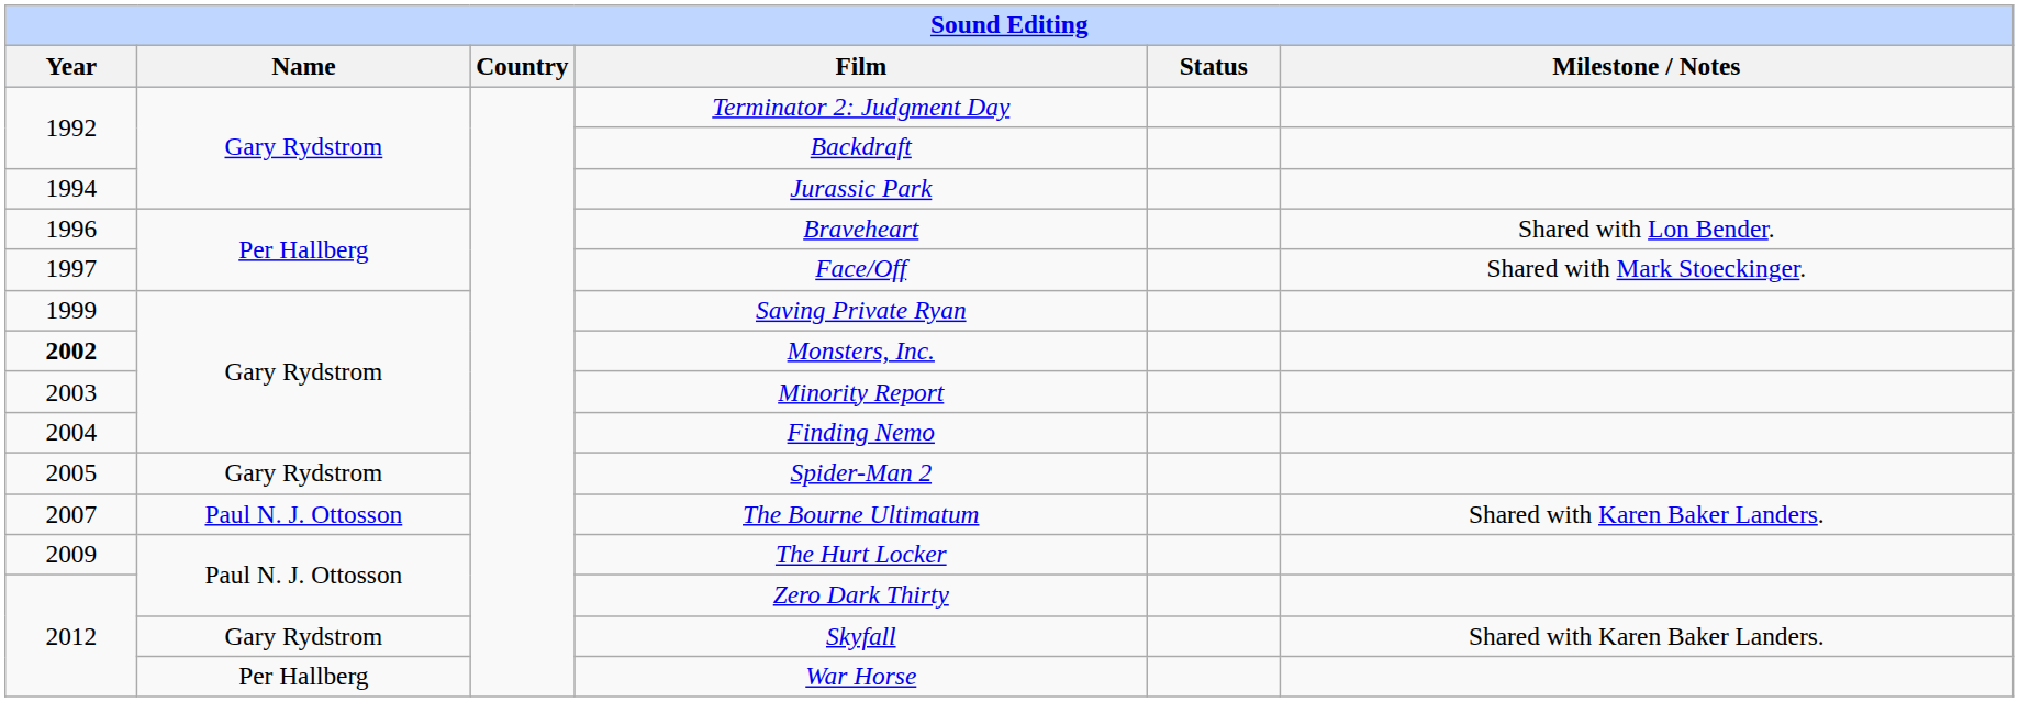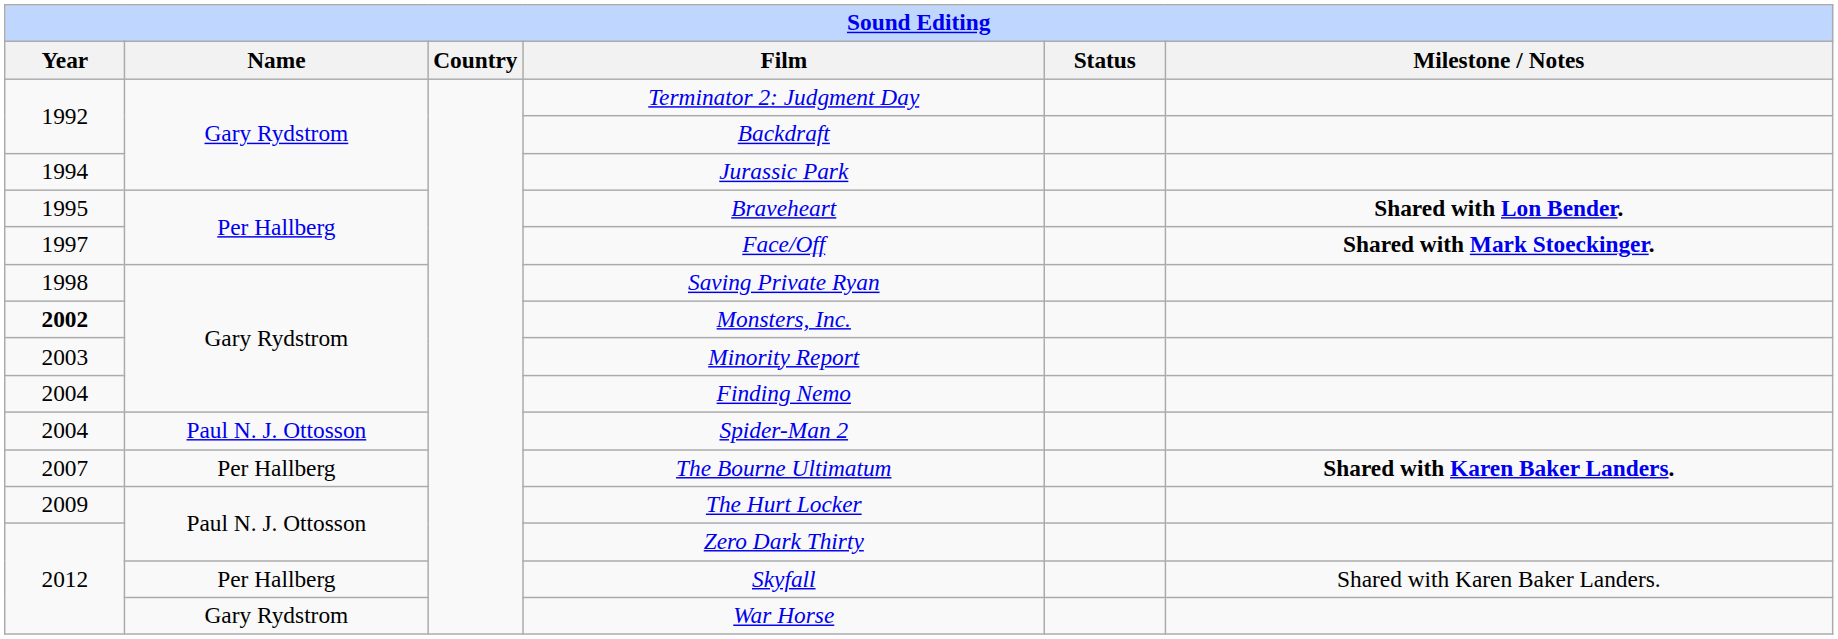Braveheart | Year: 1996 -> 1995
Braveheart | Milestone / Notes: normal -> bold
Face/Off | Milestone / Notes: normal -> bold
Saving Private Ryan | Year: 1999 -> 1998
Spider-Man 2 | Year: 2005 -> 2004
Spider-Man 2 | Name: Gary Rydstrom -> Paul N. J. Ottosson
The Bourne Ultimatum | Name: Paul N. J. Ottosson -> Per Hallberg
The Bourne Ultimatum | Milestone / Notes: normal -> bold
Skyfall | Name: Gary Rydstrom -> Per Hallberg
War Horse | Name: Per Hallberg -> Gary Rydstrom
